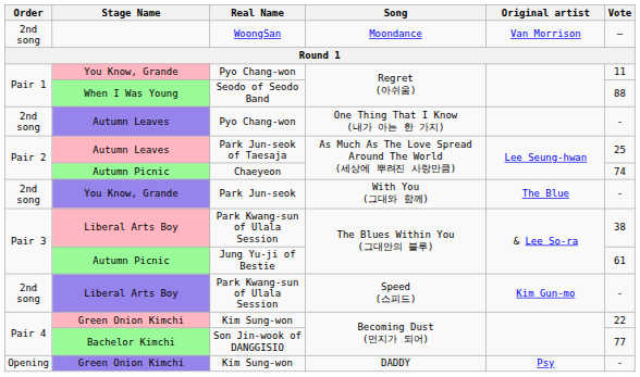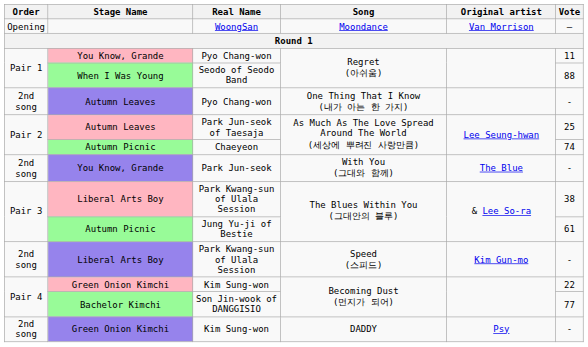WoongSan | Order: 2nd song -> Opening
Kim Sung-won / DADDY | Order: Opening -> 2nd song
